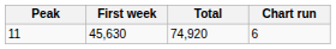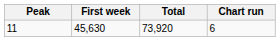11 | Total: 74,920 -> 73,920
